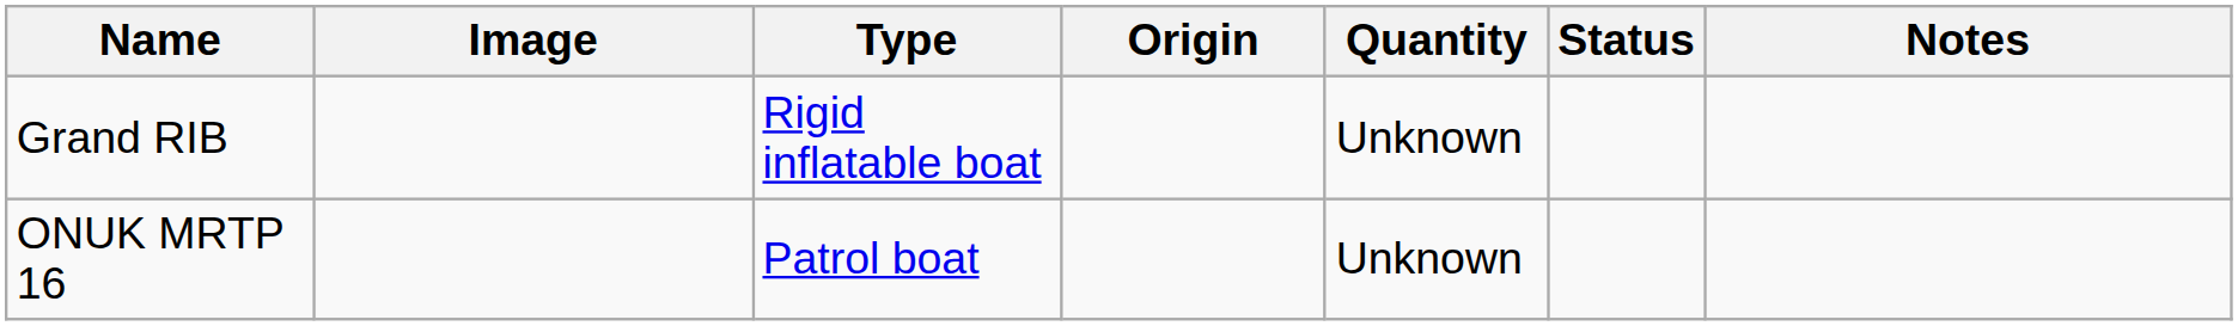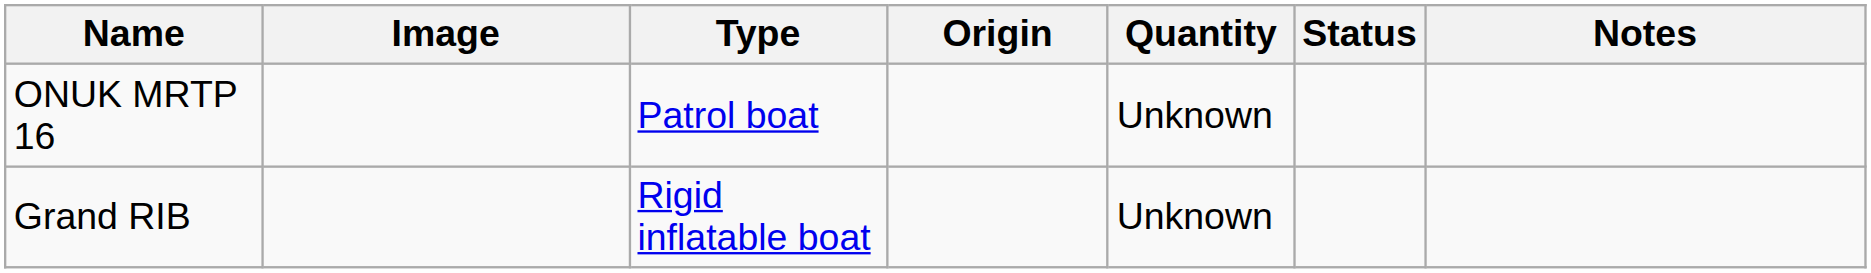rows swapped: ONUK MRTP 16 <-> Grand RIB
